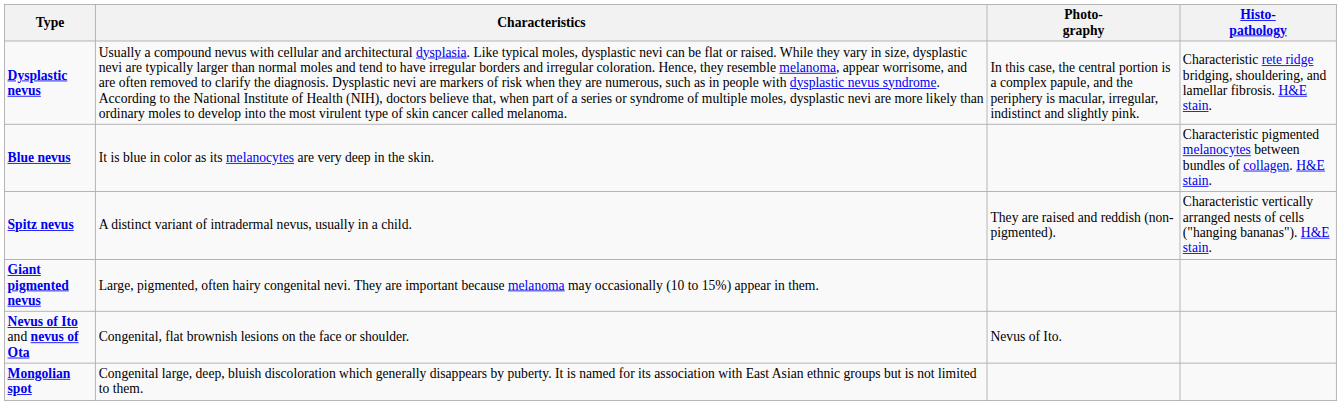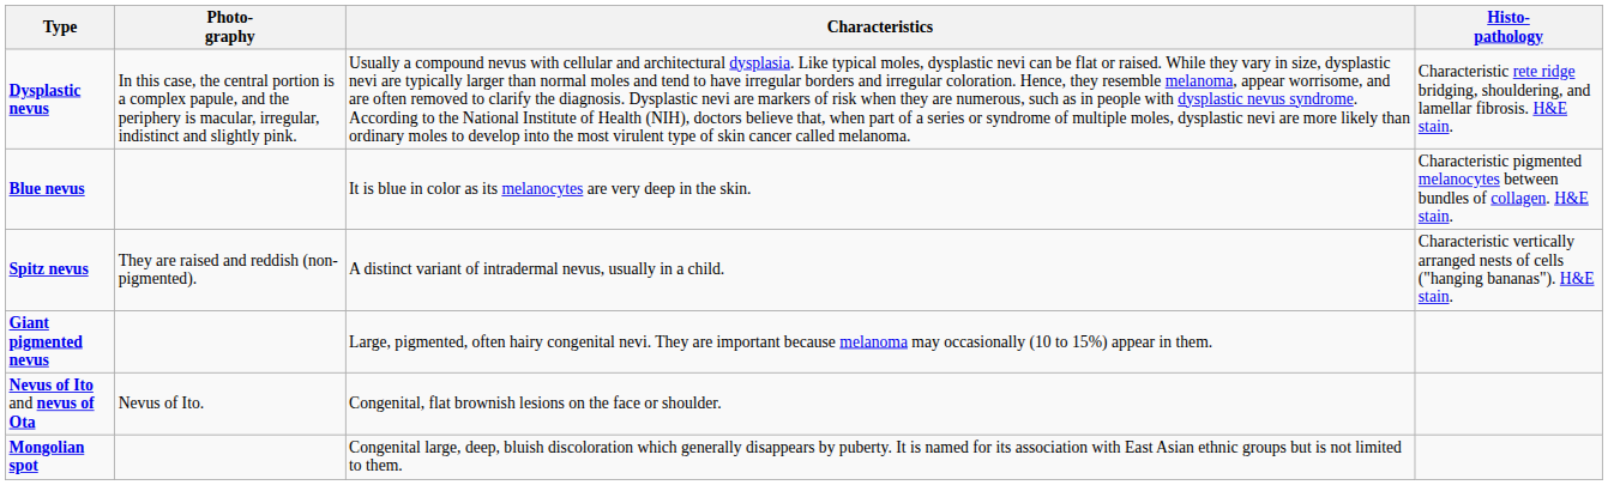columns swapped: Characteristics <-> Photo- graphy
